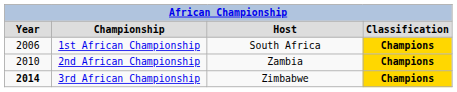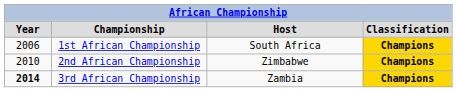2nd African Championship | column 3: Zambia -> Zimbabwe
3rd African Championship | column 3: Zimbabwe -> Zambia
